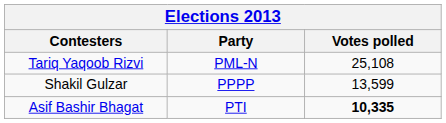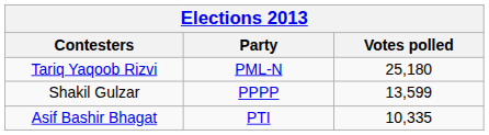Tariq Yaqoob Rizvi | Votes polled: 25,108 -> 25,180
Asif Bashir Bhagat | Votes polled: bold -> normal
